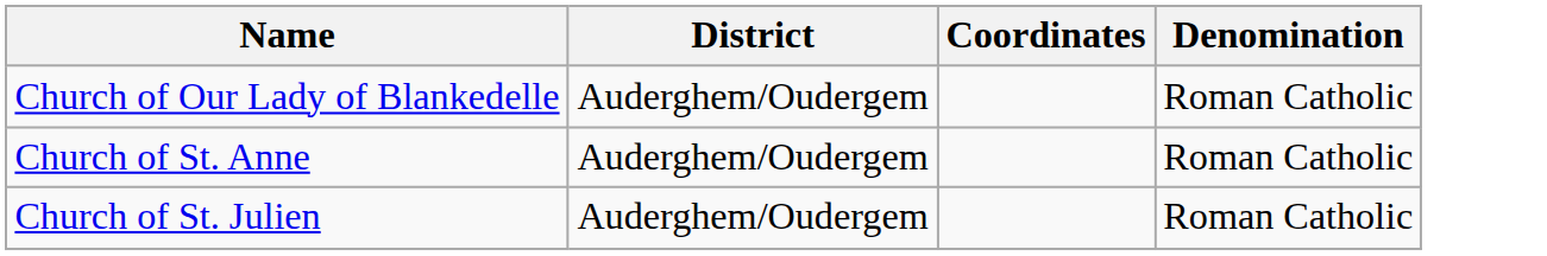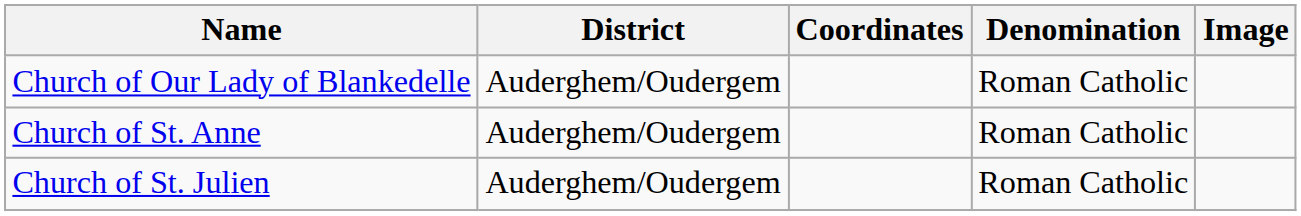+ column: Image
